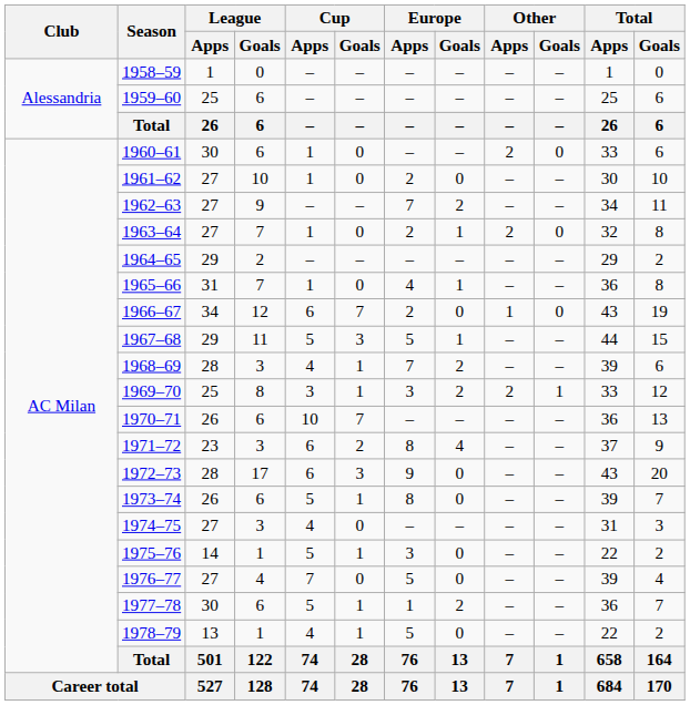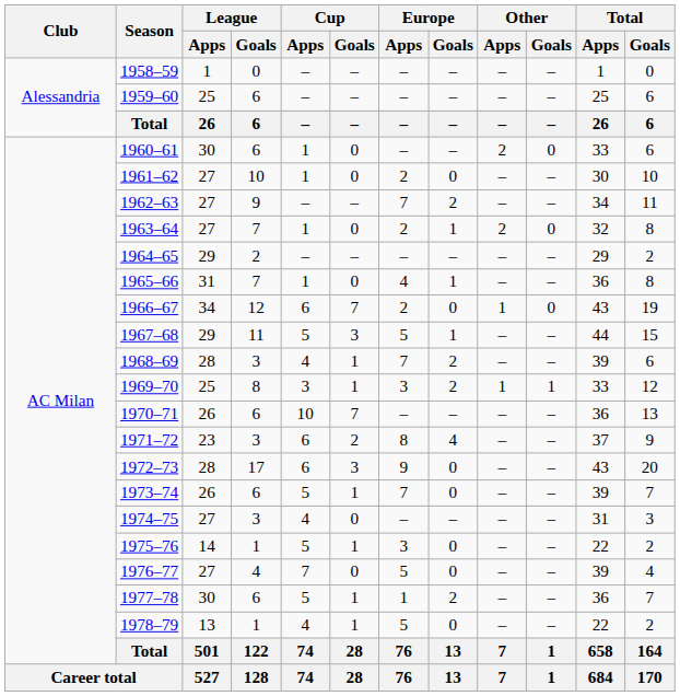1969–70 | Other / Apps: 2 -> 1
1973–74 | Europe / Apps: 8 -> 7
